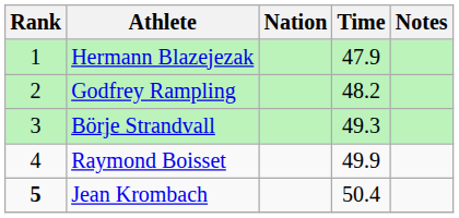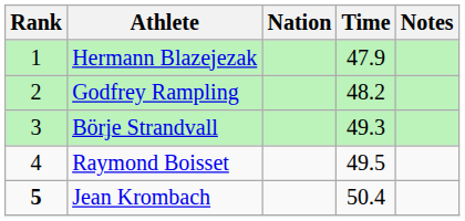Raymond Boisset | Time: 49.9 -> 49.5
